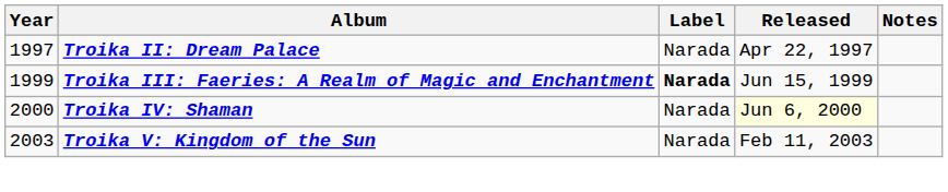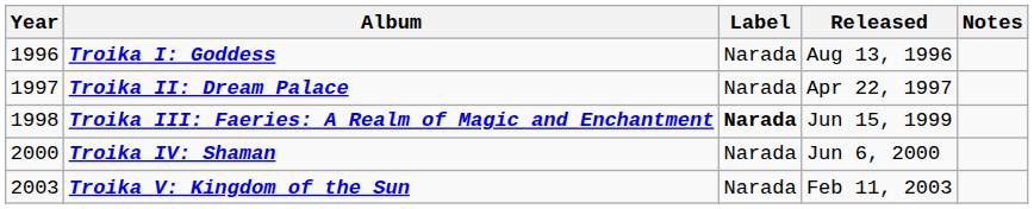+ row: 1996 | Troika I: Goddess | Narada | Aug 13, 1996
Troika III: Faeries: A Realm of Magic and Enchantment | Year: 1999 -> 1998
Troika IV: Shaman | Released: lightyellow background -> no background
